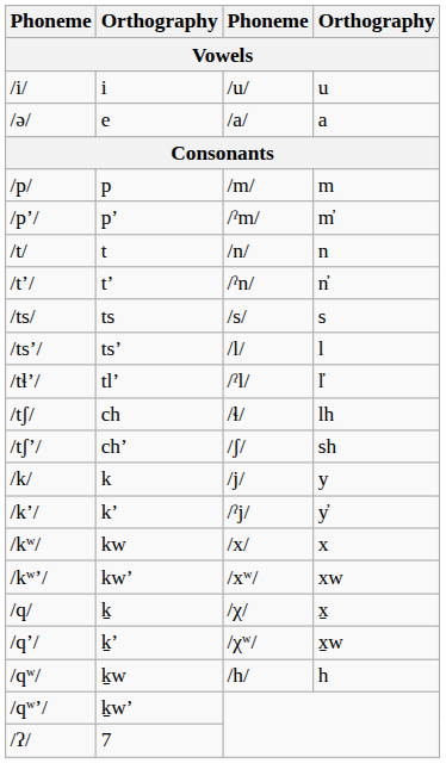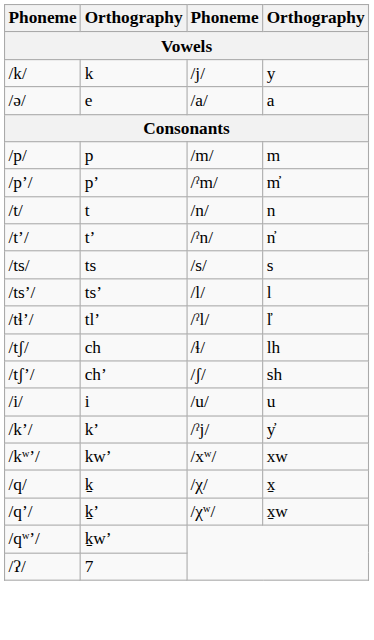rows swapped: /i/ <-> /k/
- row: /kʷ/ | kw | /x/ | x
- row: /qʷ/ | ḵw | /h/ | h
